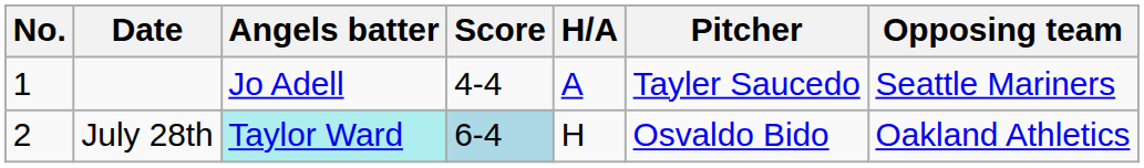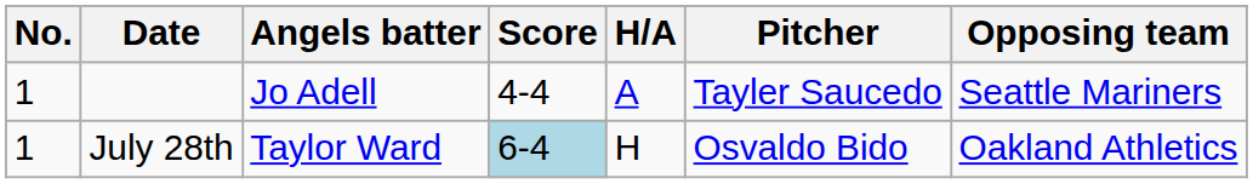July 28th | No.: 2 -> 1
July 28th | Angels batter: paleturquoise background -> no background
